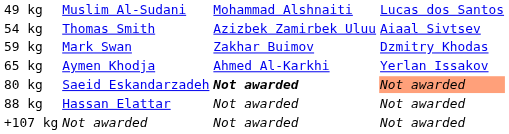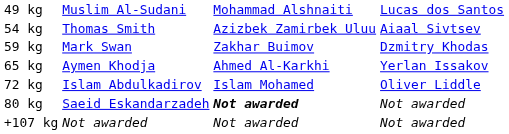+ row: 72 kg | Islam Abdulkadirov | Islam Mohamed | Oliver Liddle
80 kg | column 4: lightsalmon background -> no background
- row: 88 kg | Hassan Elattar | Not awarded | Not awarded
